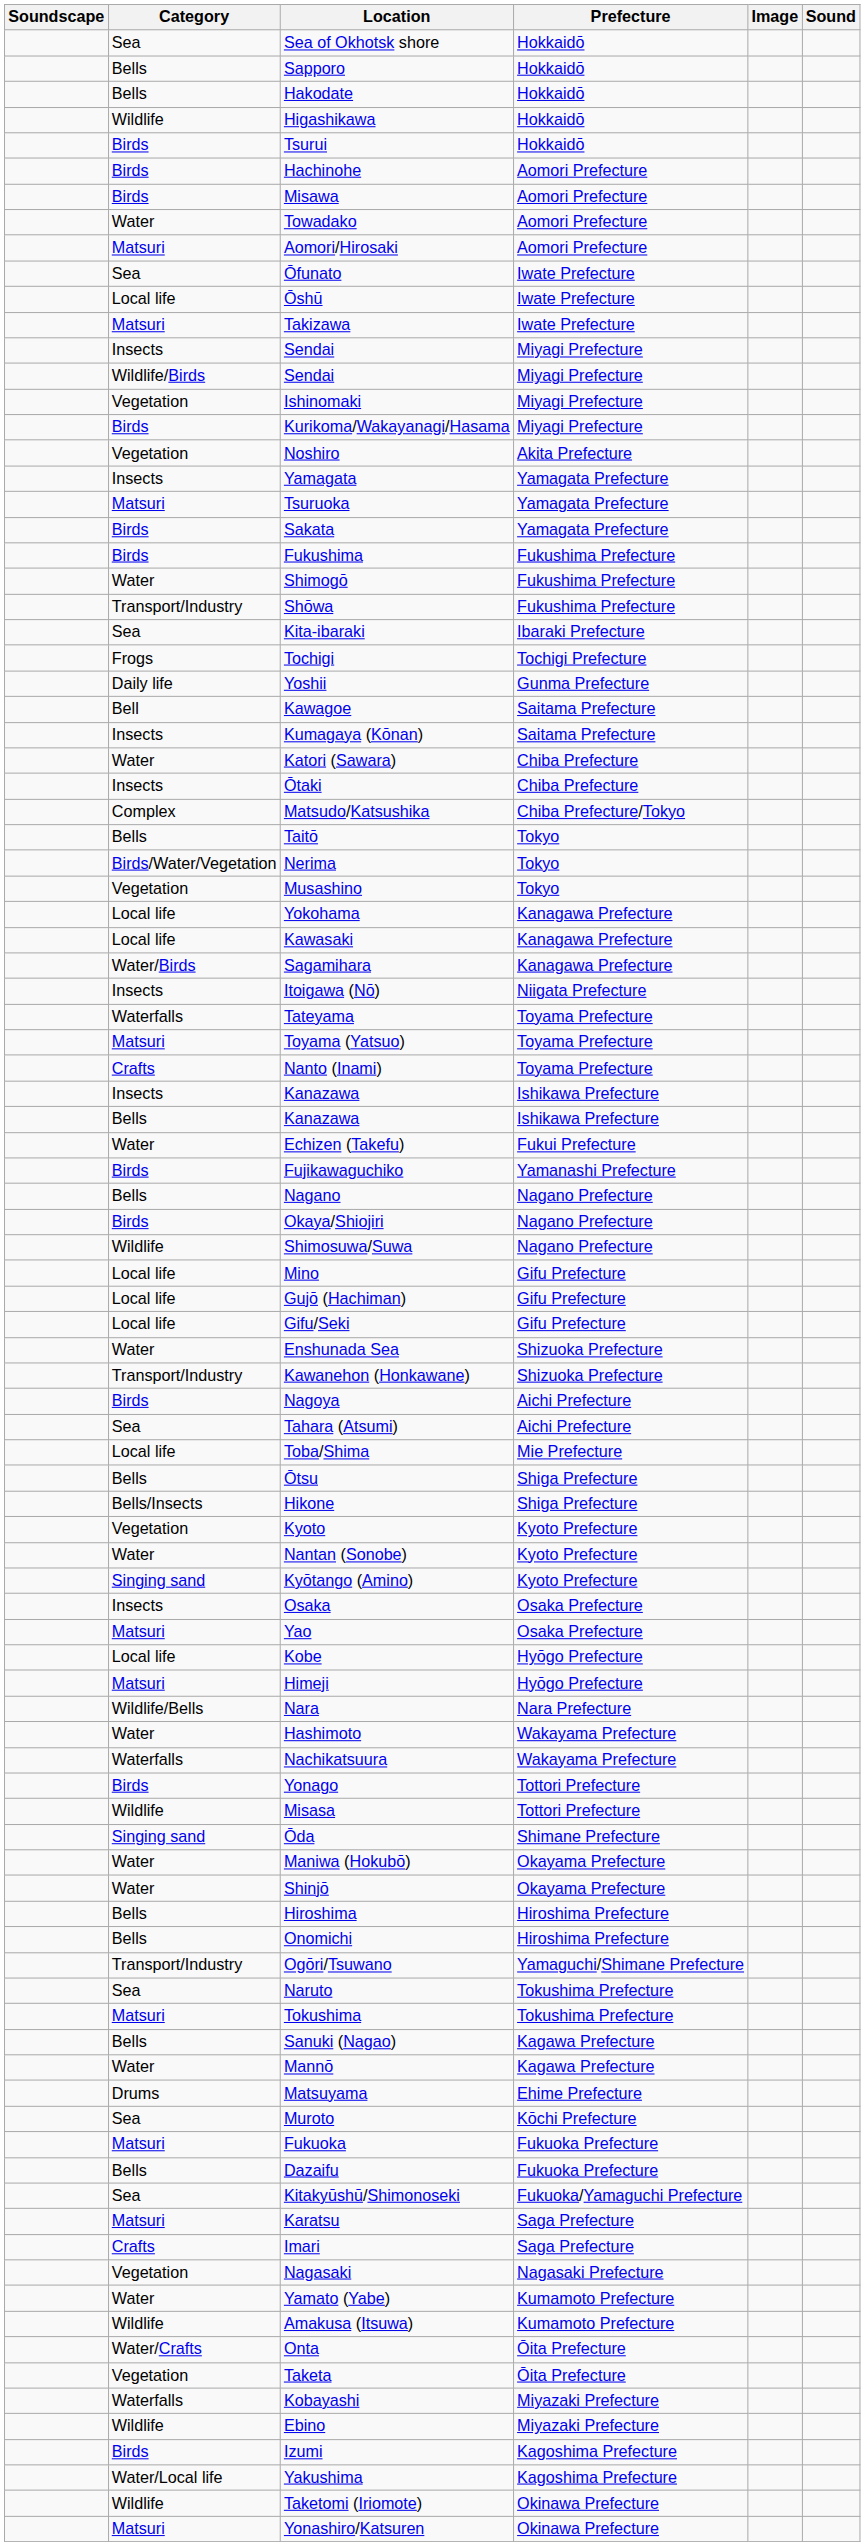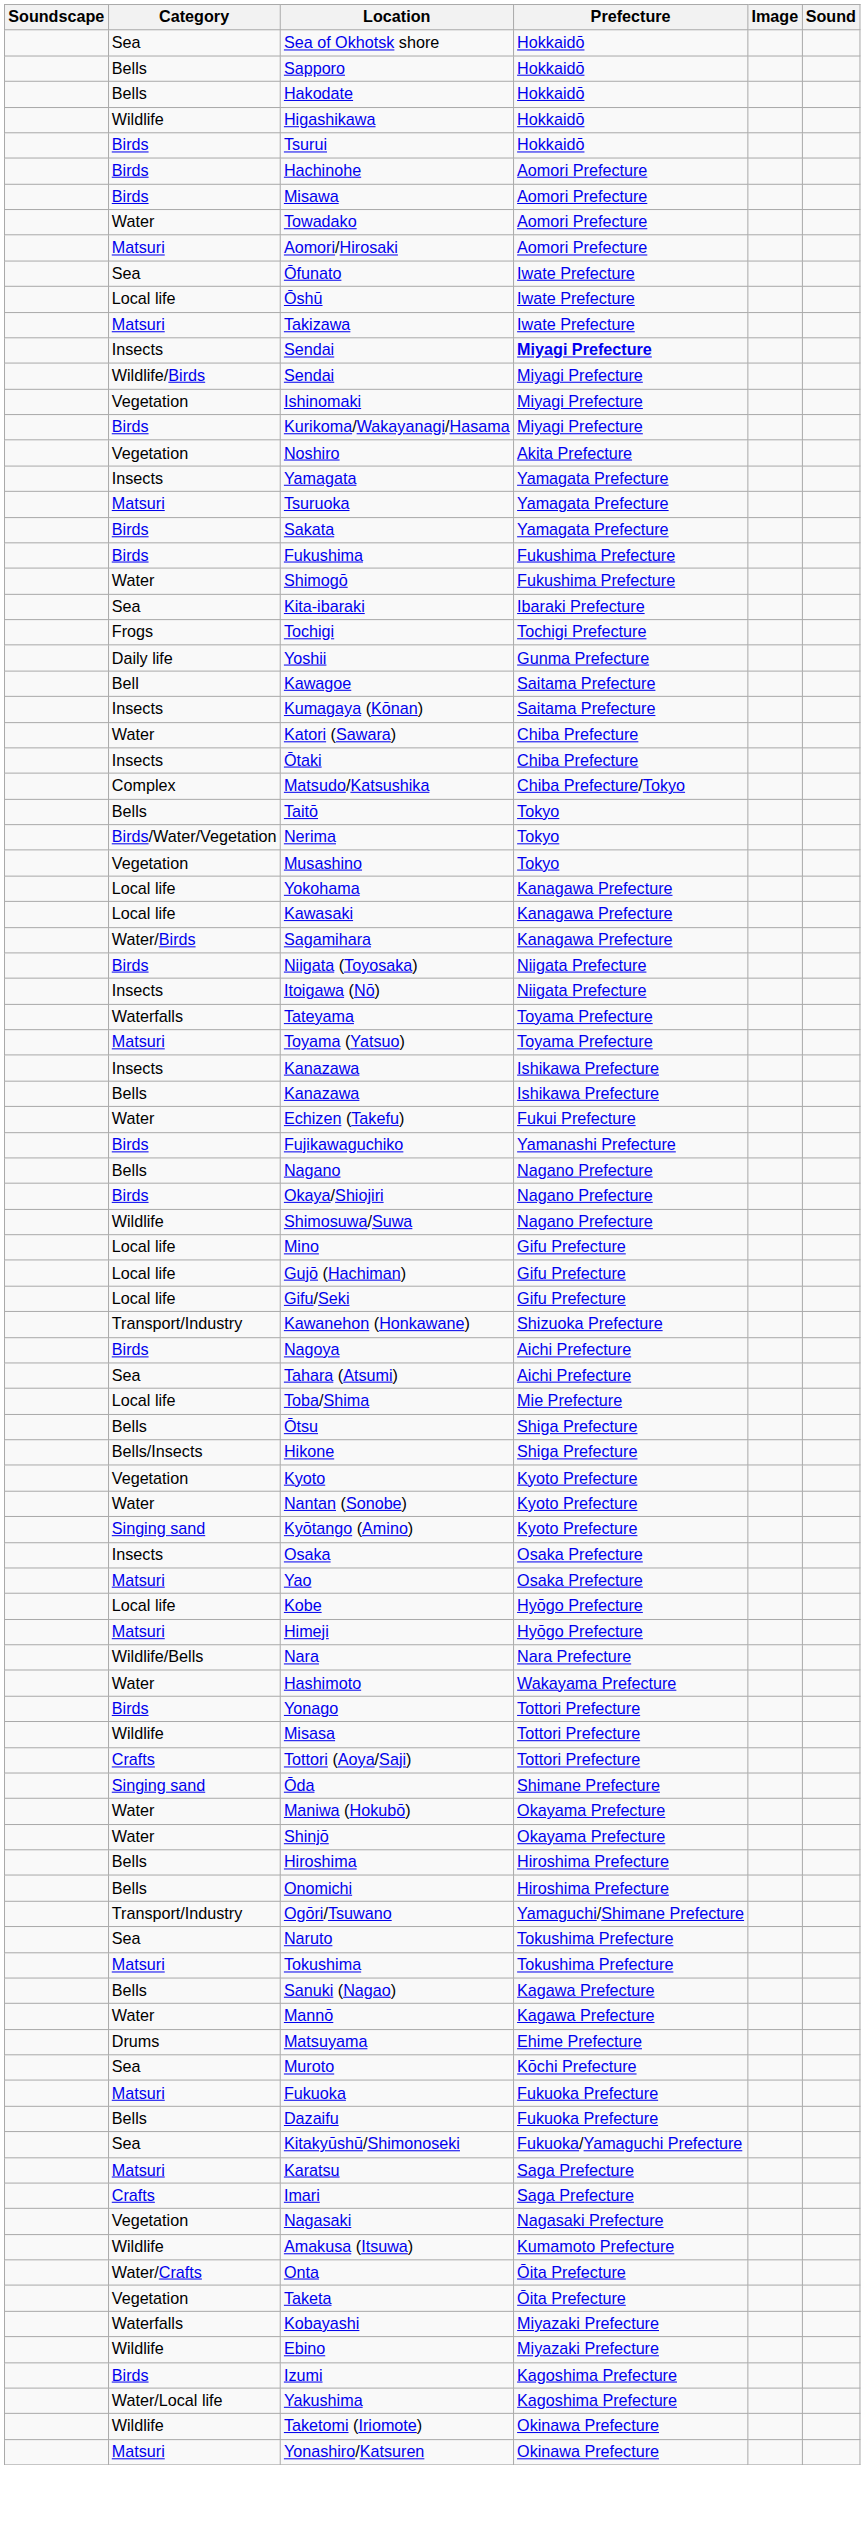Insects / Sendai | Prefecture: normal -> bold
- row: Transport/Industry | Shōwa | Fukushima Prefecture
+ row: Birds | Niigata (Toyosaka) | Niigata Prefecture
- row: Crafts | Nanto (Inami) | Toyama Prefecture
- row: Water | Enshunada Sea | Shizuoka Prefecture
- row: Waterfalls | Nachikatsuura | Wakayama Prefecture
+ row: Crafts | Tottori (Aoya/Saji) | Tottori Prefecture
- row: Water | Yamato (Yabe) | Kumamoto Prefecture
